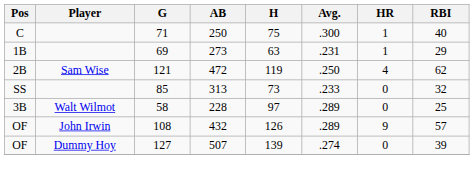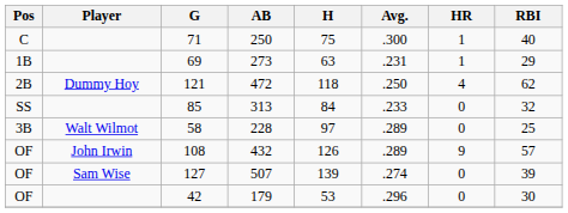121 | Player: Sam Wise -> Dummy Hoy
121 | H: 119 -> 118
85 | H: 73 -> 84
127 | Player: Dummy Hoy -> Sam Wise
+ row: OF | 42 | 179 | 53 | .296 | 0 | 30
